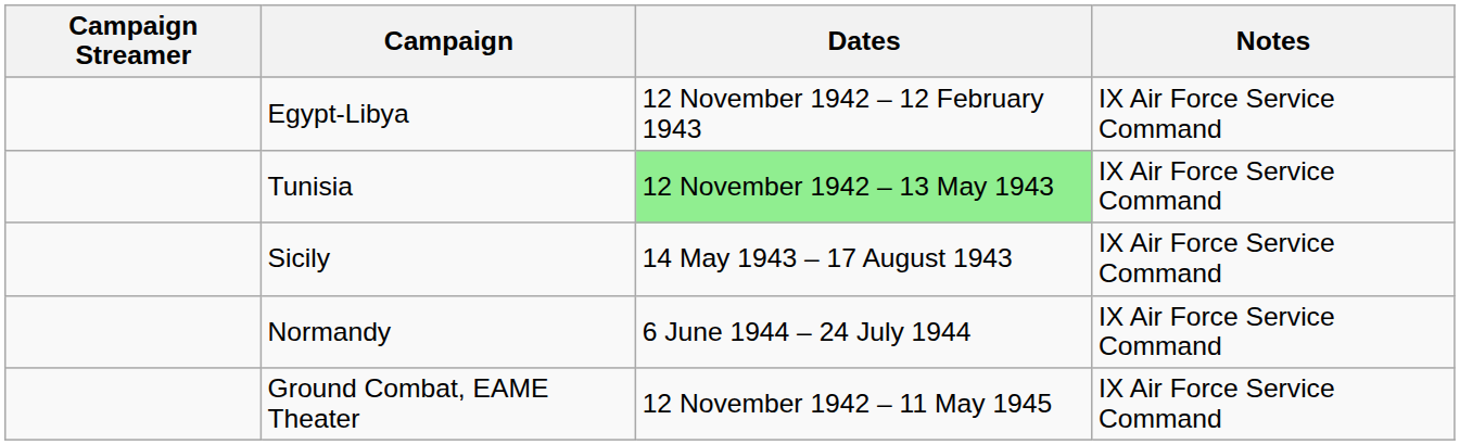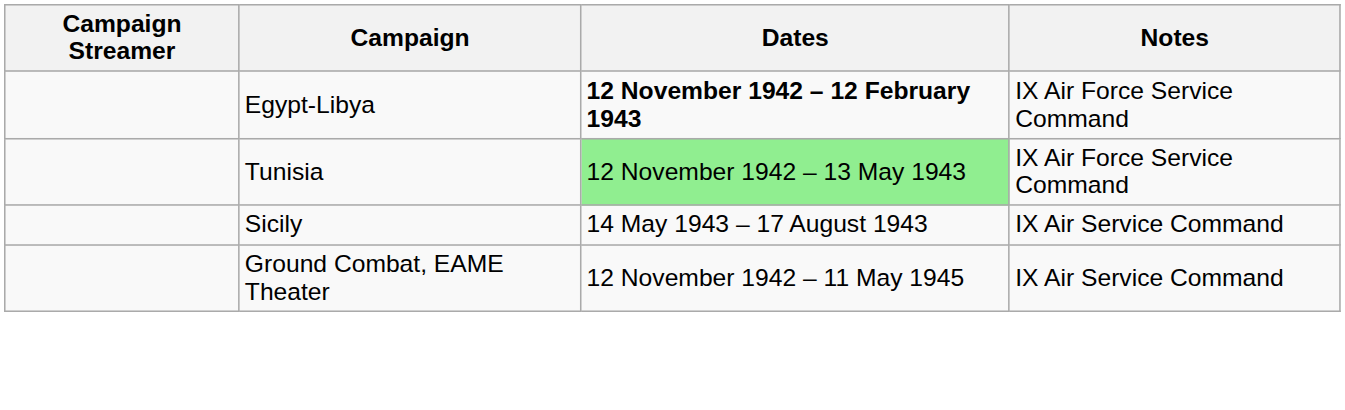Egypt-Libya | Dates: normal -> bold
Sicily | Notes: IX Air Force Service Command -> IX Air Service Command
- row: Normandy | 6 June 1944 – 24 July 1944 | IX Air Force Service Command
Ground Combat, EAME Theater | Notes: IX Air Force Service Command -> IX Air Service Command
